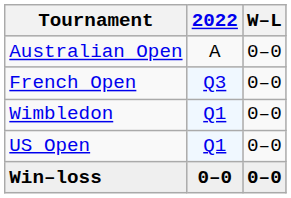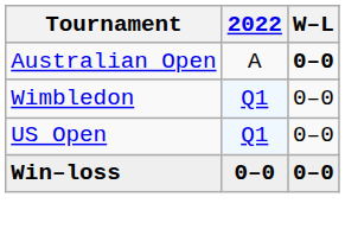Australian Open | W–L: normal -> bold
- row: French Open | Q3 | 0–0
